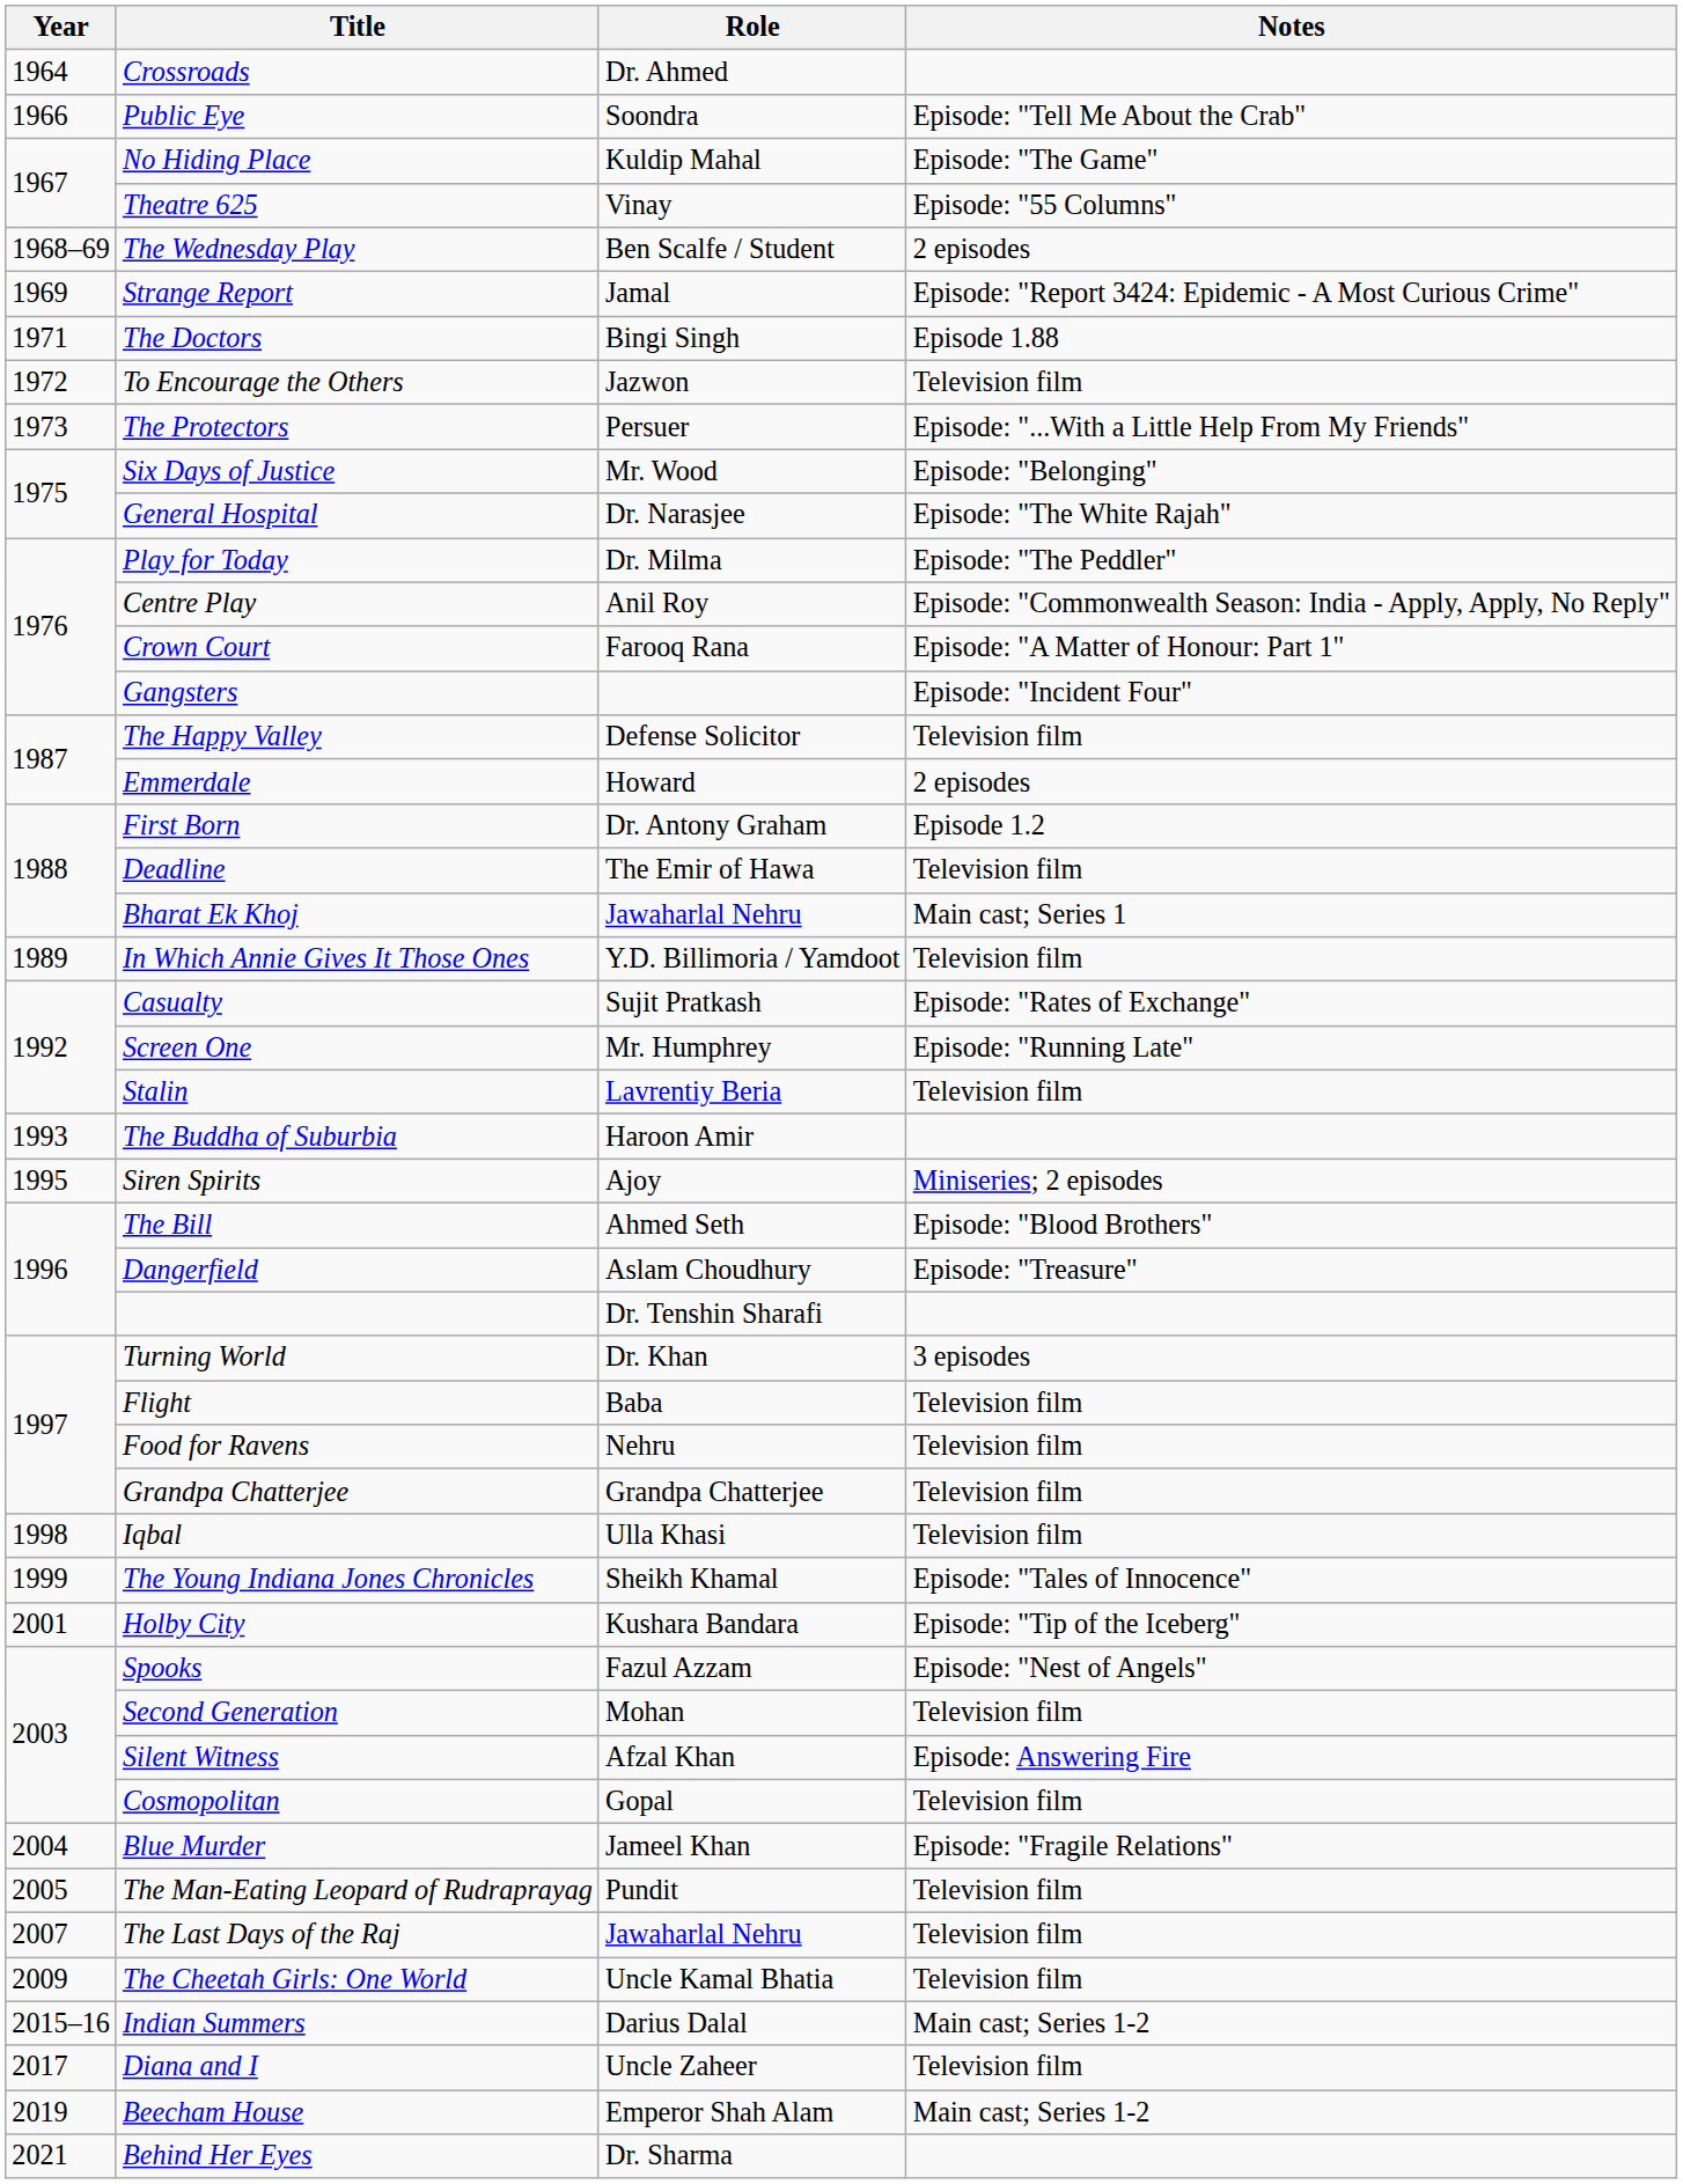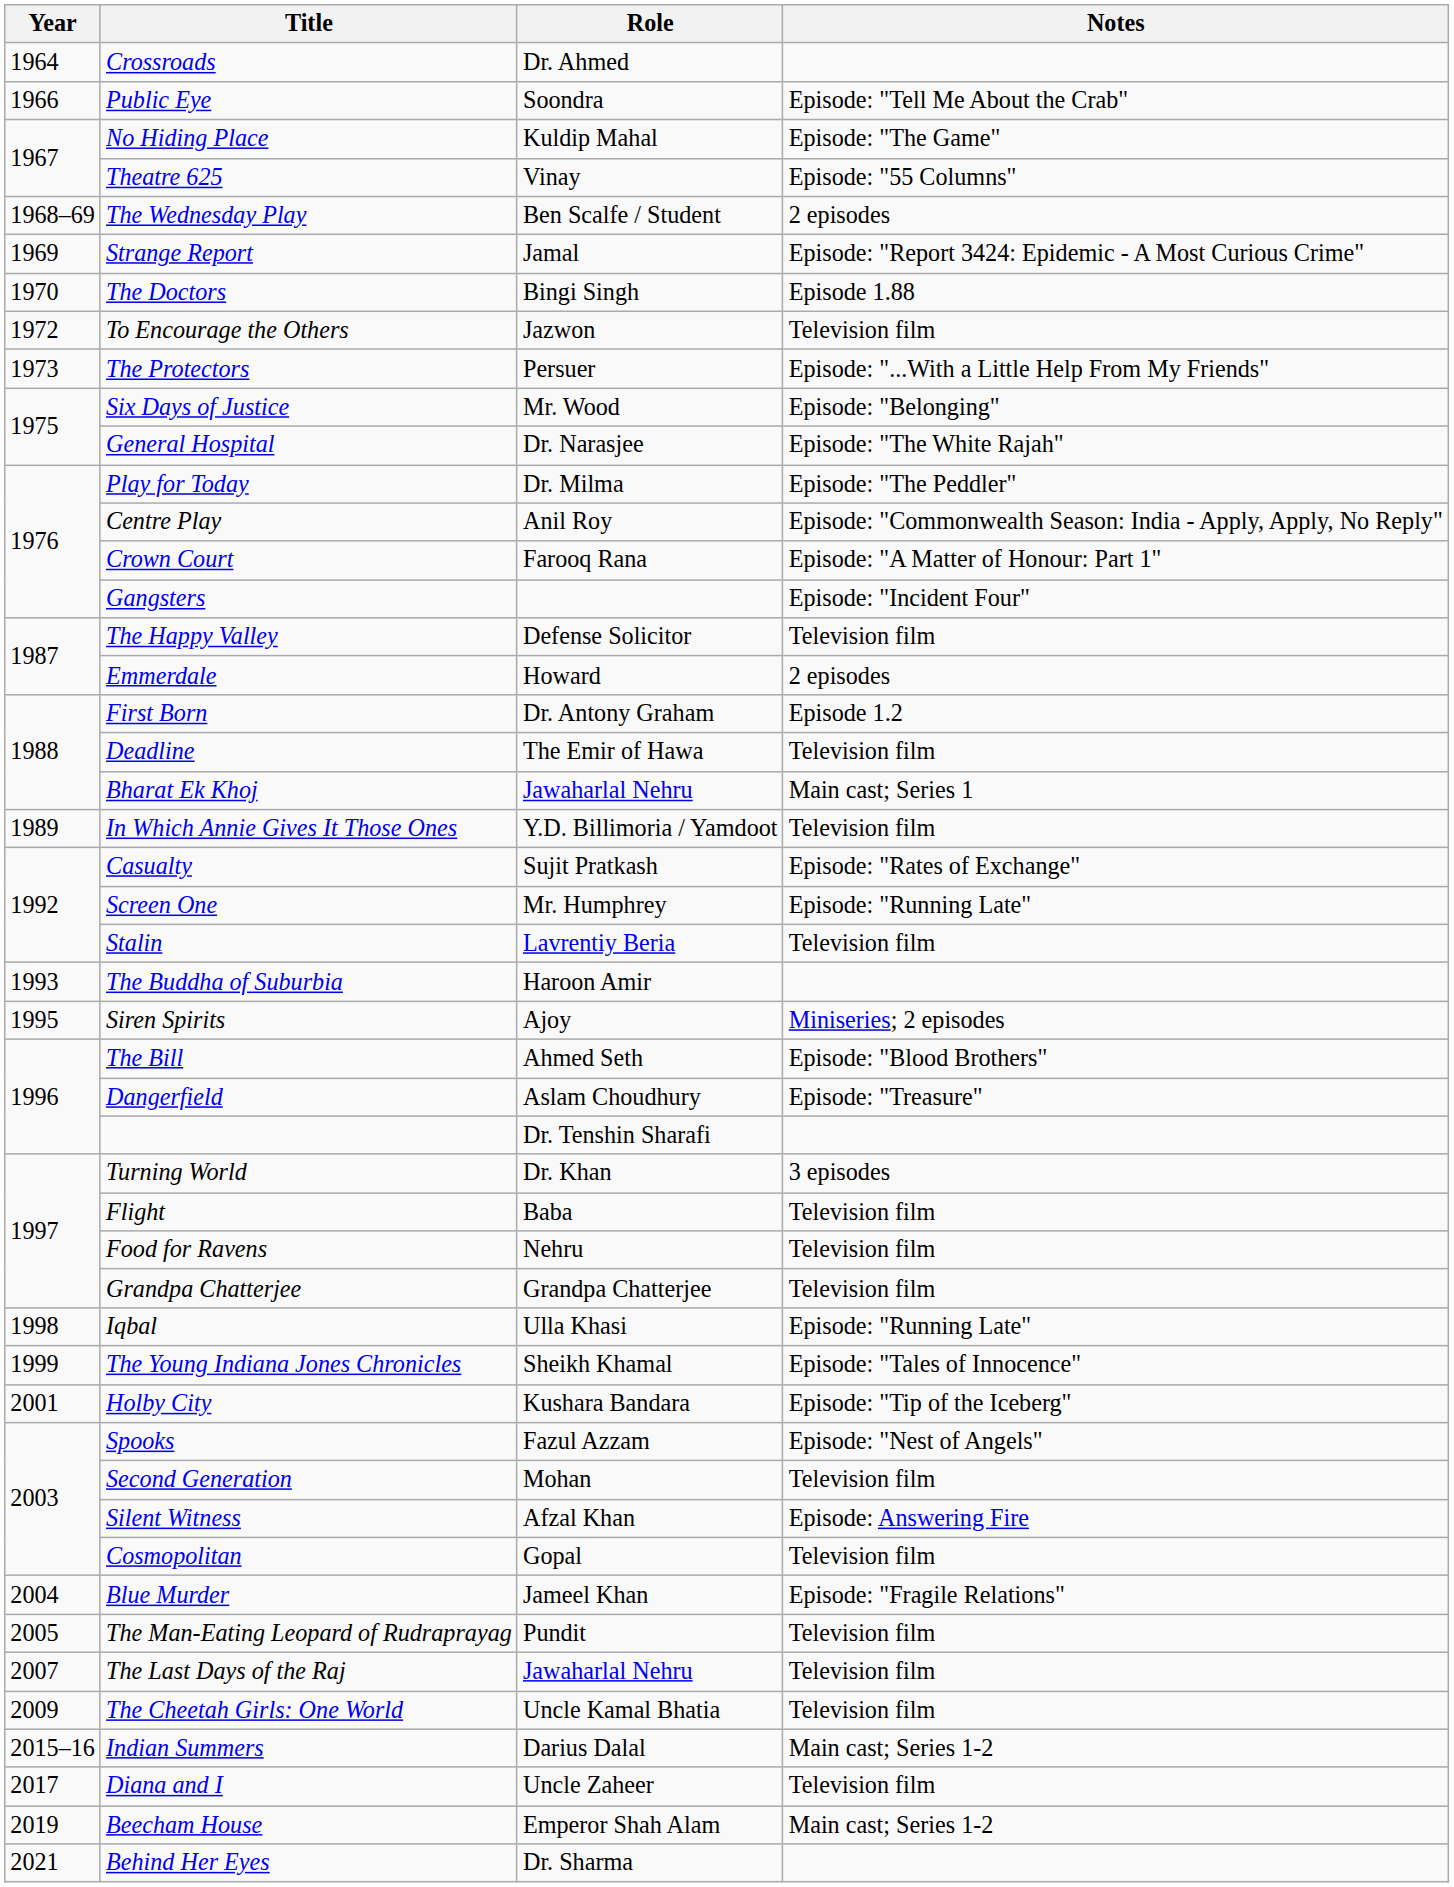The Doctors | Year: 1971 -> 1970
Iqbal | Notes: Television film -> Episode: "Running Late"
